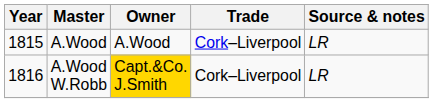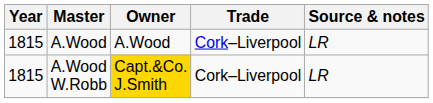A.Wood W.Robb | Year: 1816 -> 1815
